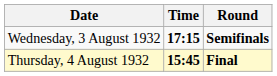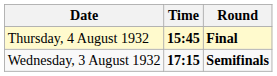rows swapped: Wednesday, 3 August 1932 <-> Thursday, 4 August 1932
